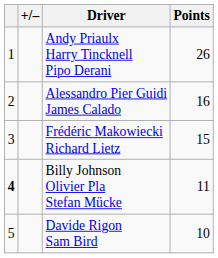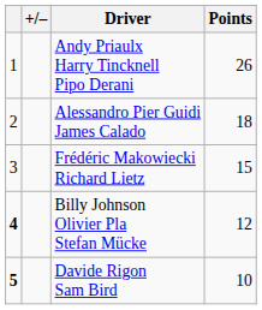Alessandro Pier Guidi James Calado | Points: 16 -> 18
Billy Johnson Olivier Pla Stefan Mücke | Points: 11 -> 12
Davide Rigon Sam Bird | column 1: normal -> bold
